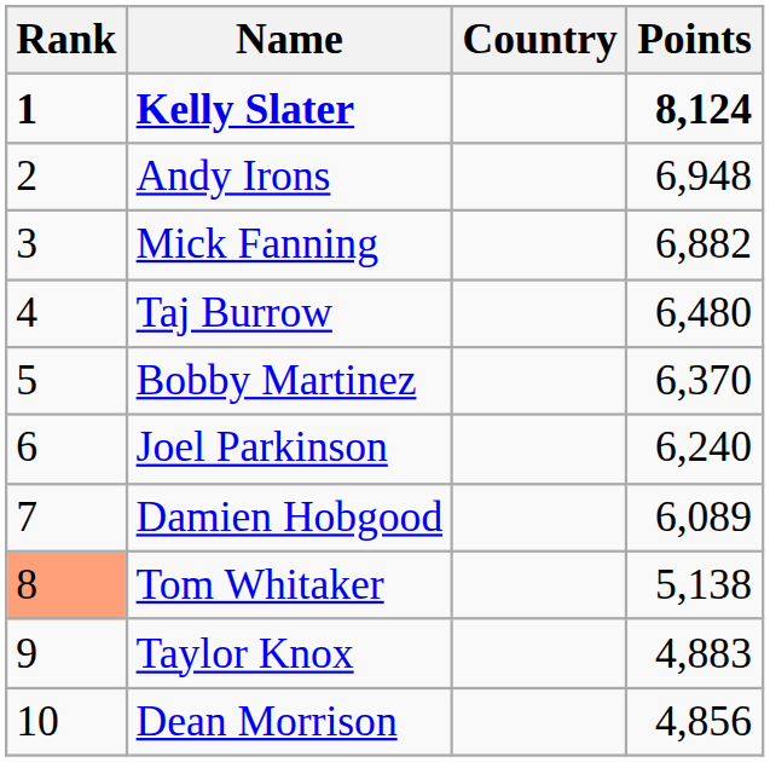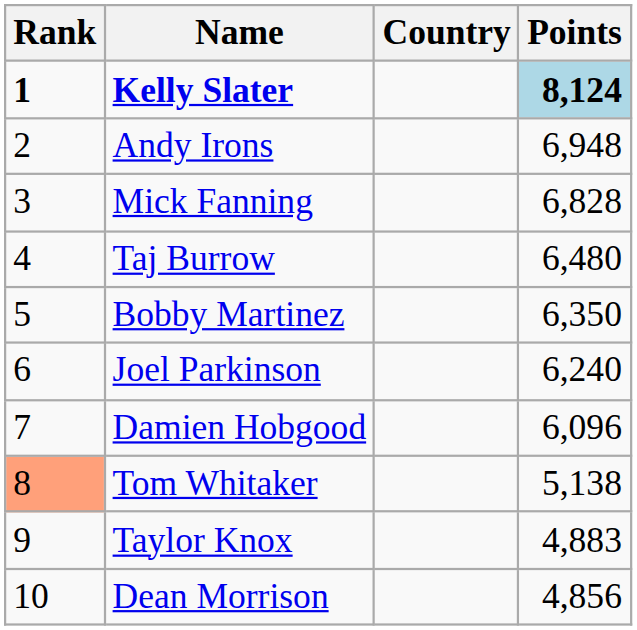Kelly Slater | Points: no background -> lightblue background
Mick Fanning | Points: 6,882 -> 6,828
Bobby Martinez | Points: 6,370 -> 6,350
Damien Hobgood | Points: 6,089 -> 6,096
